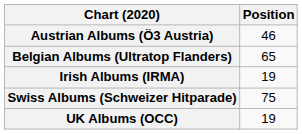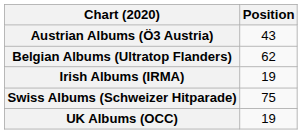Austrian Albums (Ö3 Austria) | Position: 46 -> 43
Belgian Albums (Ultratop Flanders) | Position: 65 -> 62
